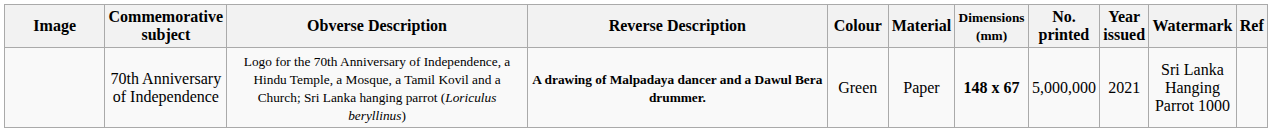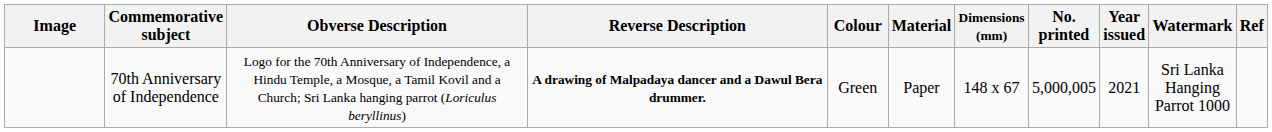70th Anniversary of Independence | Dimensions (mm): bold -> normal
70th Anniversary of Independence | No. printed: 5,000,000 -> 5,000,005
